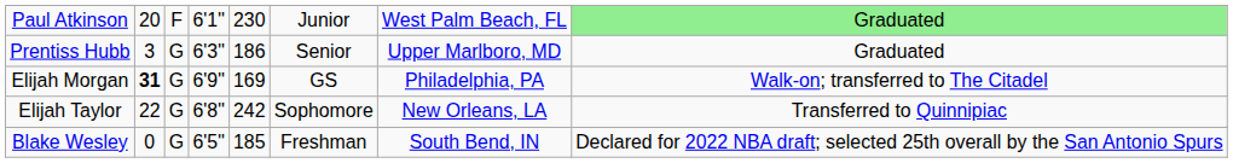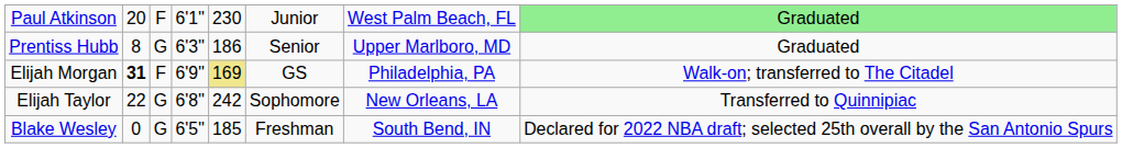Prentiss Hubb | column 2: 3 -> 8
Elijah Morgan | column 3: G -> F
Elijah Morgan | column 5: no background -> khaki background
